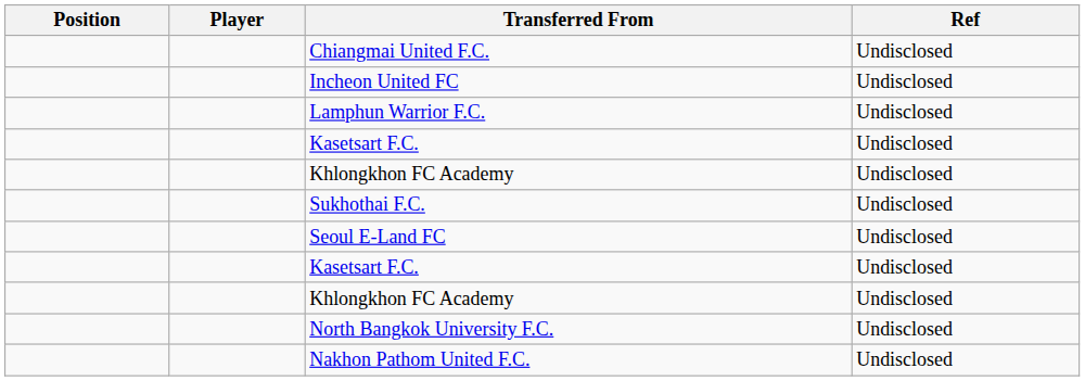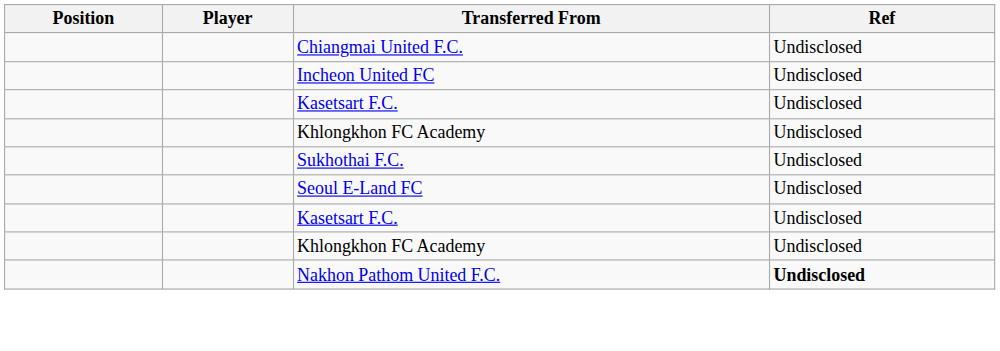- row: Lamphun Warrior F.C. | Undisclosed
- row: North Bangkok University F.C. | Undisclosed
Nakhon Pathom United F.C. | Ref: normal -> bold
